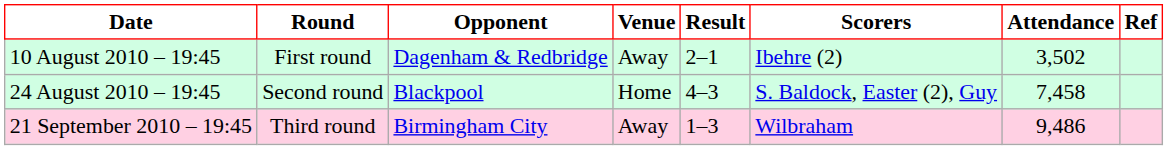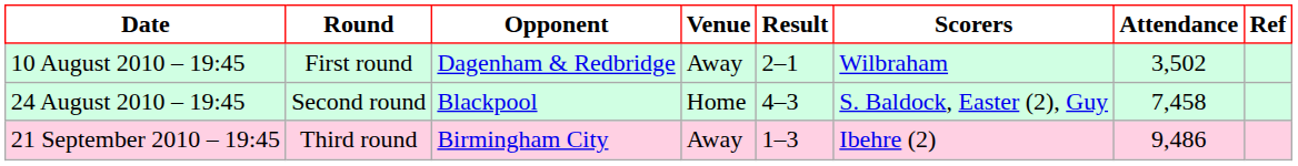10 August 2010 – 19:45 | Scorers: Ibehre (2) -> Wilbraham
21 September 2010 – 19:45 | Scorers: Wilbraham -> Ibehre (2)
